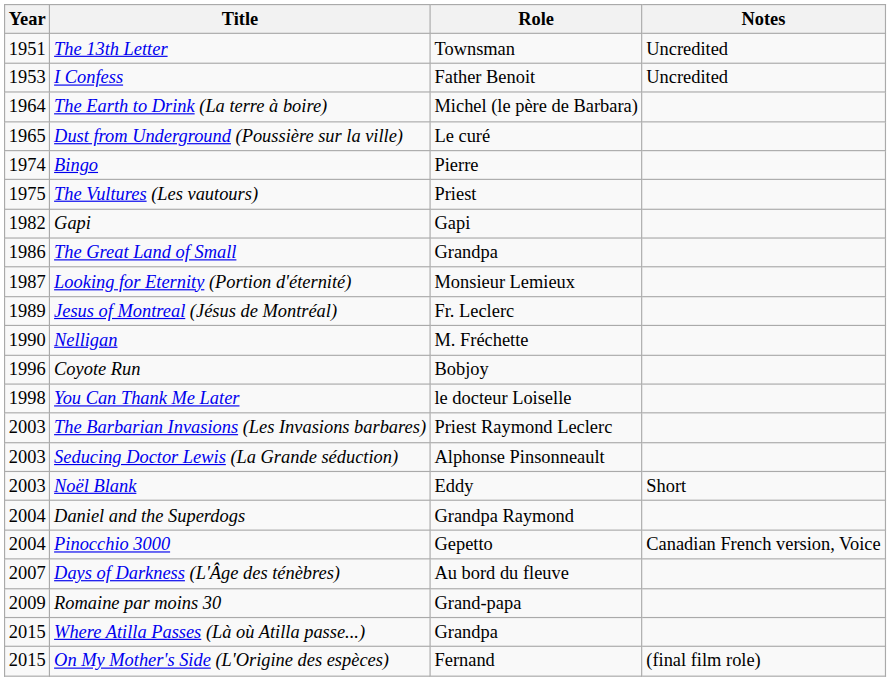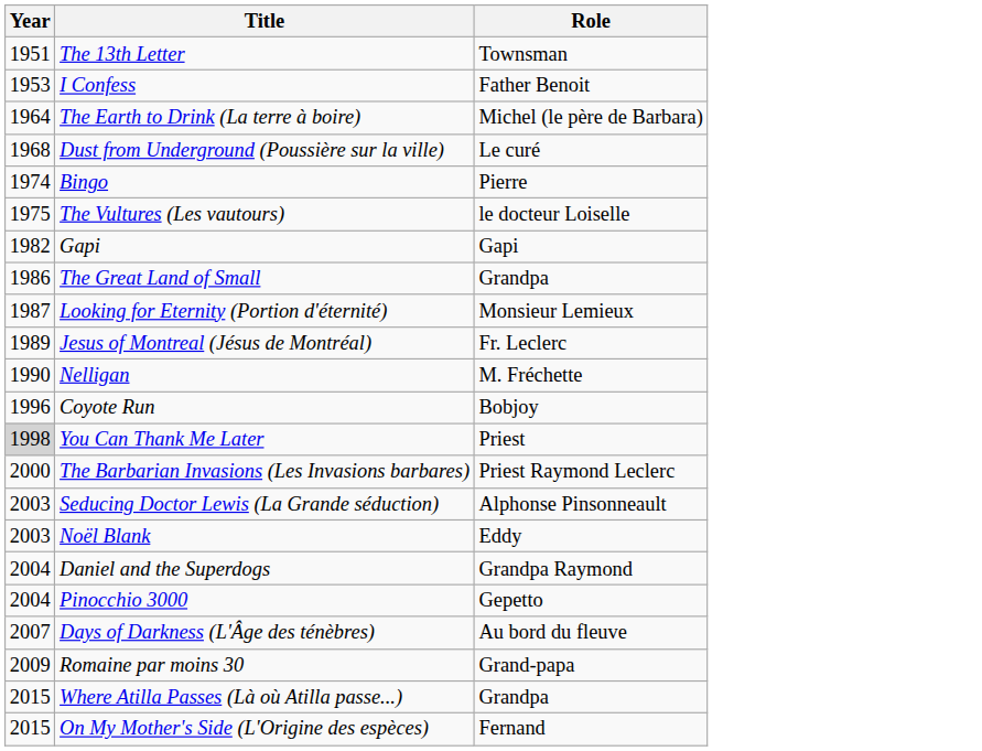- column: Notes | Uncredited | Uncredited | Short | Canadian French version, Voice | (final film role)
Dust from Underground (Poussière sur la ville) | Year: 1965 -> 1968
The Vultures (Les vautours) | Role: Priest -> le docteur Loiselle
You Can Thank Me Later | Year: no background -> lightgrey background
You Can Thank Me Later | Role: le docteur Loiselle -> Priest
The Barbarian Invasions (Les Invasions barbares) | Year: 2003 -> 2000
